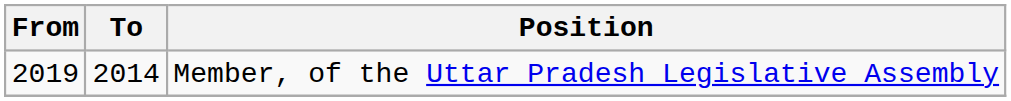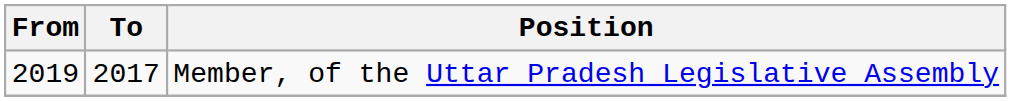Member, of the Uttar Pradesh Legislative Assembly | To: 2014 -> 2017
